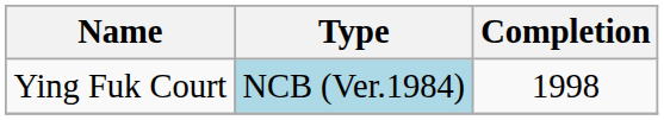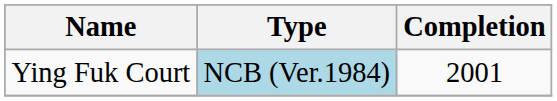Ying Fuk Court | Completion: 1998 -> 2001
